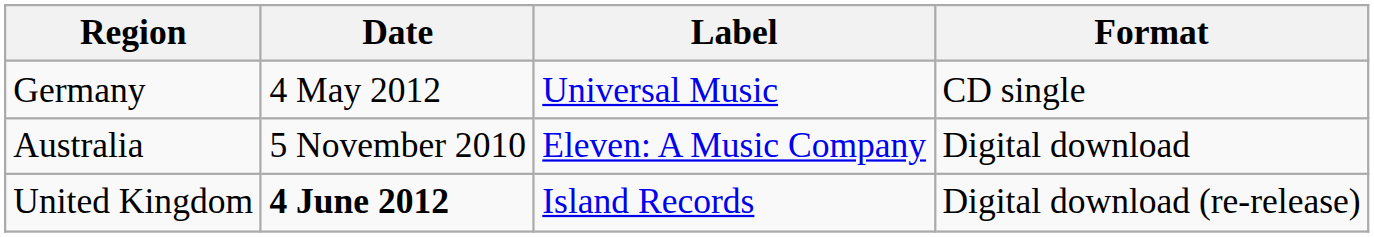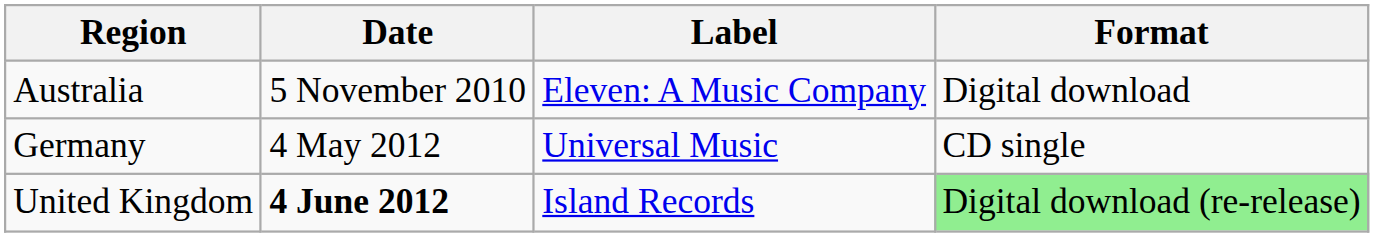rows swapped: Australia <-> Germany
United Kingdom | Format: no background -> lightgreen background
